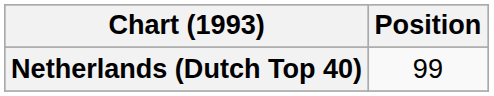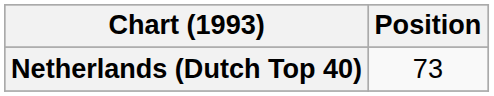Netherlands (Dutch Top 40) | Position: 99 -> 73
